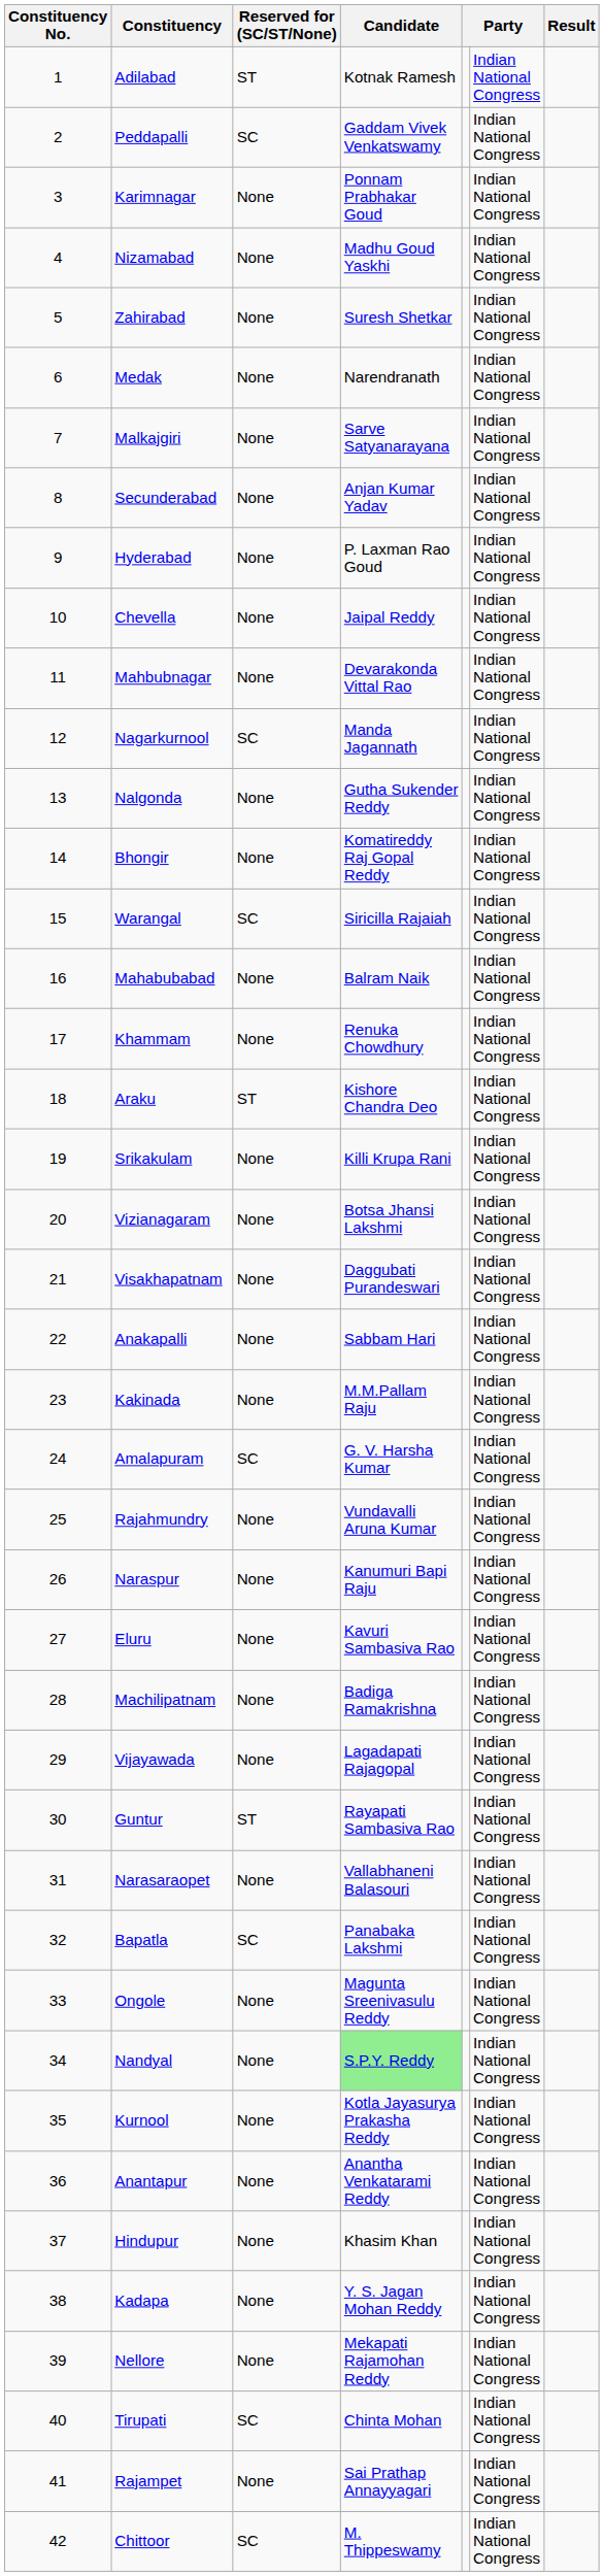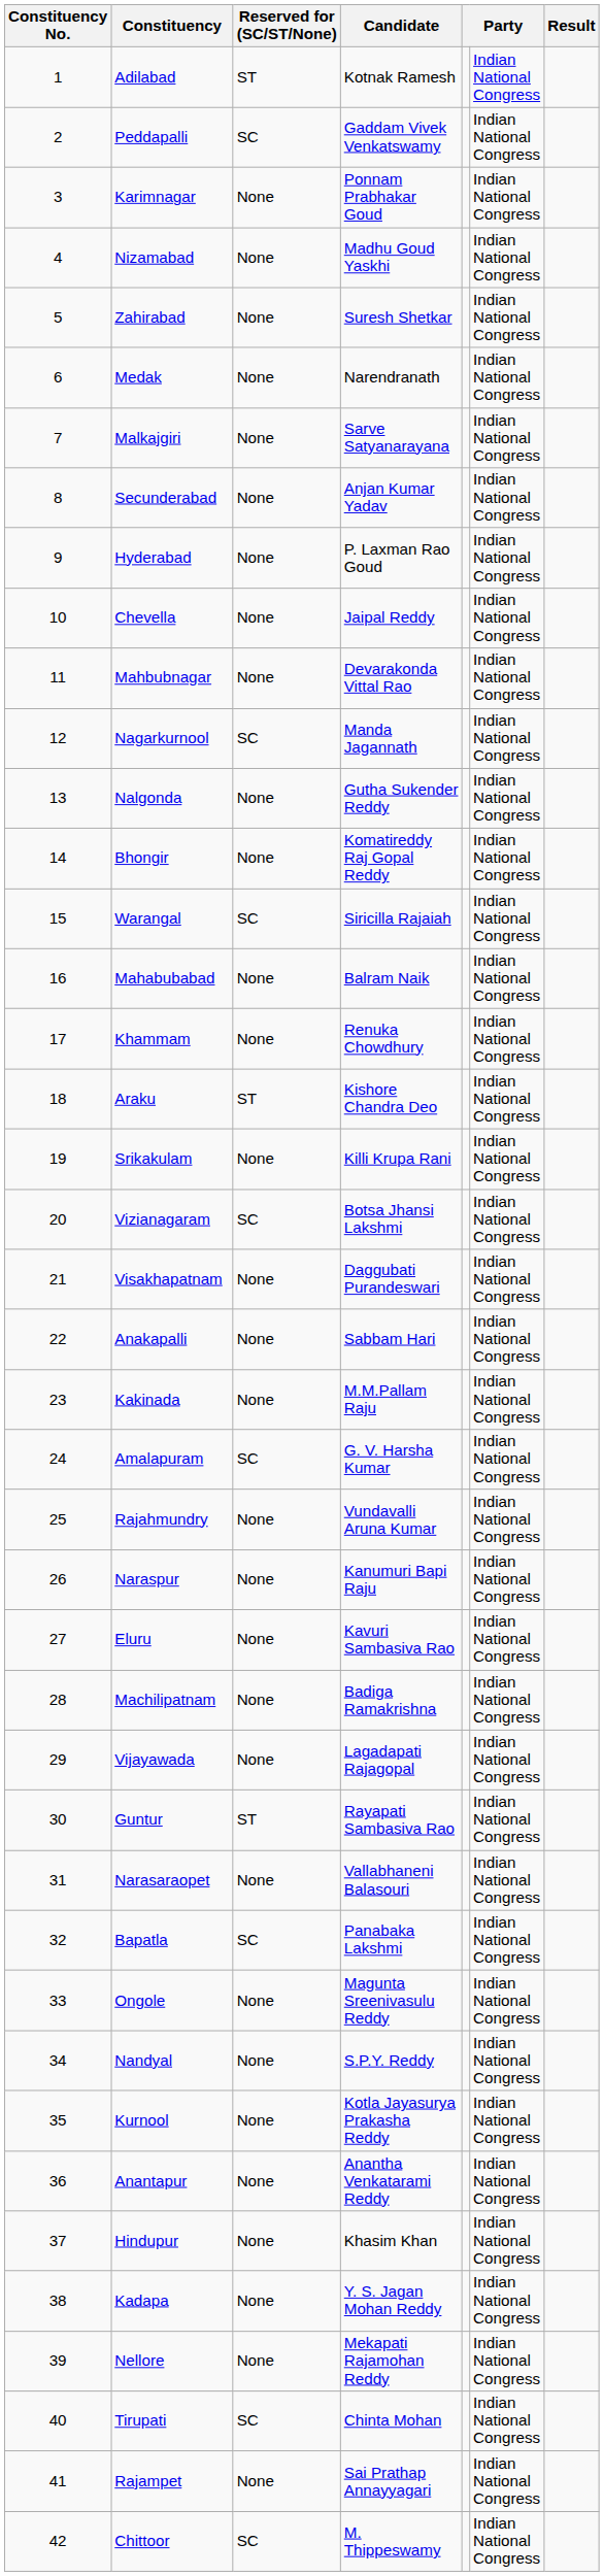Vizianagaram | Reserved for (SC/ST/None): None -> SC
Nandyal | Candidate: lightgreen background -> no background
